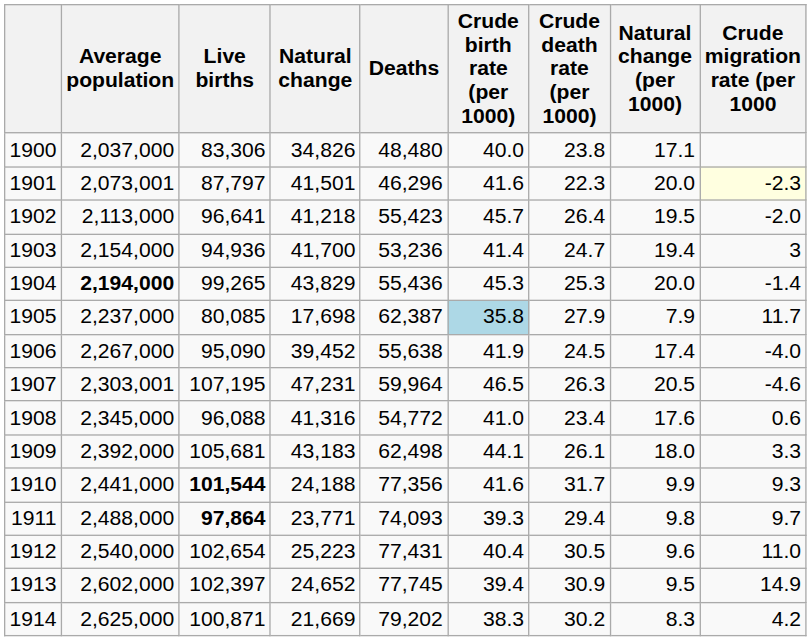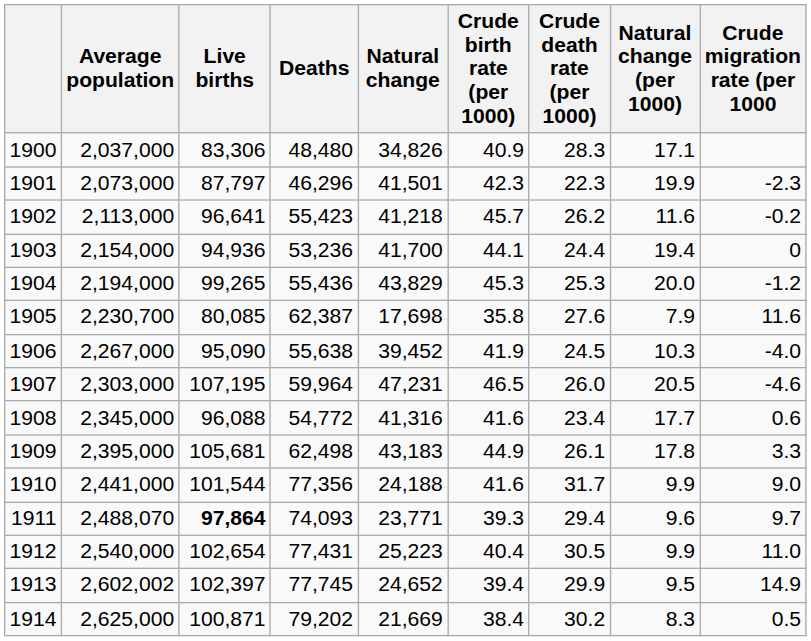columns swapped: Deaths <-> Natural change
1900 | Crude birth rate (per 1000): 40.0 -> 40.9
1900 | Crude death rate (per 1000): 23.8 -> 28.3
1901 | Average population: 2,073,001 -> 2,073,000
1901 | Crude birth rate (per 1000): 41.6 -> 42.3
1901 | Natural change (per 1000): 20.0 -> 19.9
1901 | Crude migration rate (per 1000: lightyellow background -> no background
1902 | Crude death rate (per 1000): 26.4 -> 26.2
1902 | Natural change (per 1000): 19.5 -> 11.6
1902 | Crude migration rate (per 1000: -2.0 -> -0.2
1903 | Crude birth rate (per 1000): 41.4 -> 44.1
1903 | Crude death rate (per 1000): 24.7 -> 24.4
1903 | Crude migration rate (per 1000: 3 -> 0
1904 | Average population: bold -> normal
1904 | Crude migration rate (per 1000: -1.4 -> -1.2
1905 | Average population: 2,237,000 -> 2,230,700
1905 | Crude birth rate (per 1000): lightblue background -> no background
1905 | Crude death rate (per 1000): 27.9 -> 27.6
1905 | Crude migration rate (per 1000: 11.7 -> 11.6
1906 | Natural change (per 1000): 17.4 -> 10.3
1907 | Average population: 2,303,001 -> 2,303,000
1907 | Crude death rate (per 1000): 26.3 -> 26.0
1908 | Crude birth rate (per 1000): 41.0 -> 41.6
1908 | Natural change (per 1000): 17.6 -> 17.7
1909 | Average population: 2,392,000 -> 2,395,000
1909 | Crude birth rate (per 1000): 44.1 -> 44.9
1909 | Natural change (per 1000): 18.0 -> 17.8
1910 | Live births: bold -> normal
1910 | Crude migration rate (per 1000: 9.3 -> 9.0
1911 | Average population: 2,488,000 -> 2,488,070
1911 | Natural change (per 1000): 9.8 -> 9.6
1912 | Natural change (per 1000): 9.6 -> 9.9
1913 | Average population: 2,602,000 -> 2,602,002
1913 | Crude death rate (per 1000): 30.9 -> 29.9
1914 | Crude birth rate (per 1000): 38.3 -> 38.4
1914 | Crude migration rate (per 1000: 4.2 -> 0.5
